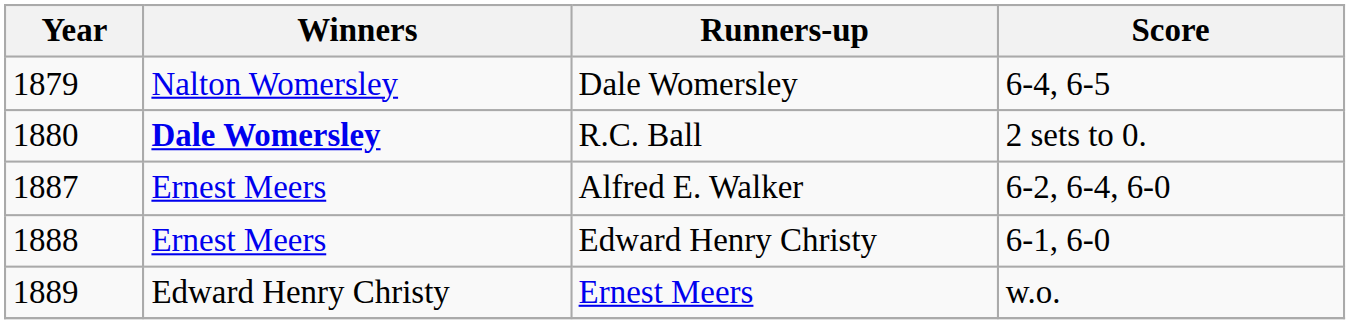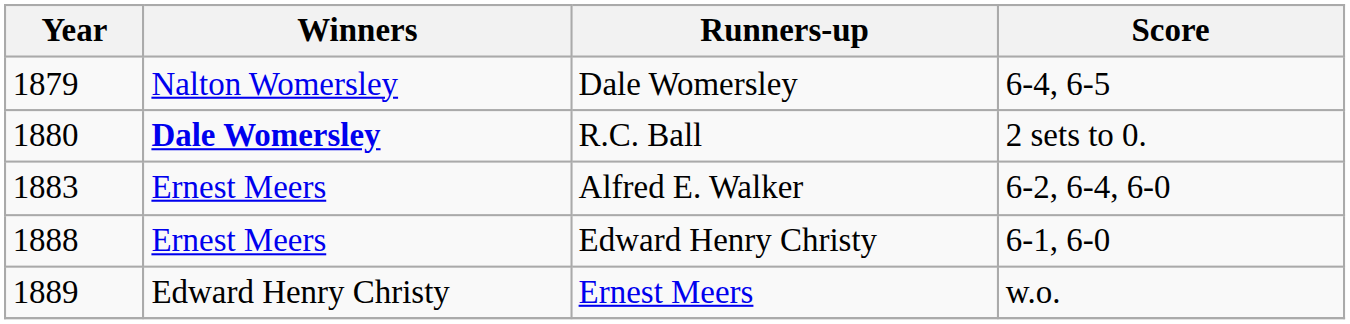Alfred E. Walker | Year: 1887 -> 1883
